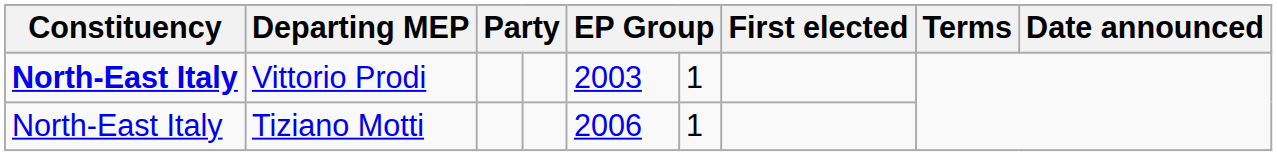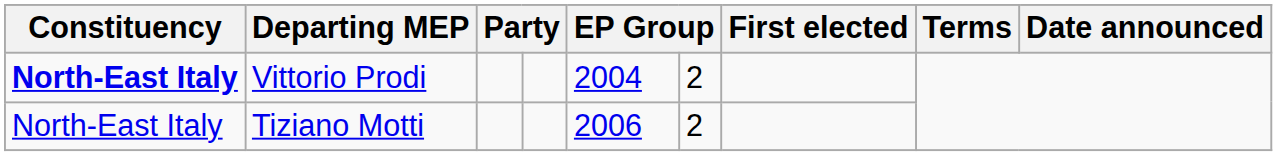Vittorio Prodi | column 5: 2003 -> 2004
Vittorio Prodi | column 6: 1 -> 2
Tiziano Motti | column 6: 1 -> 2
